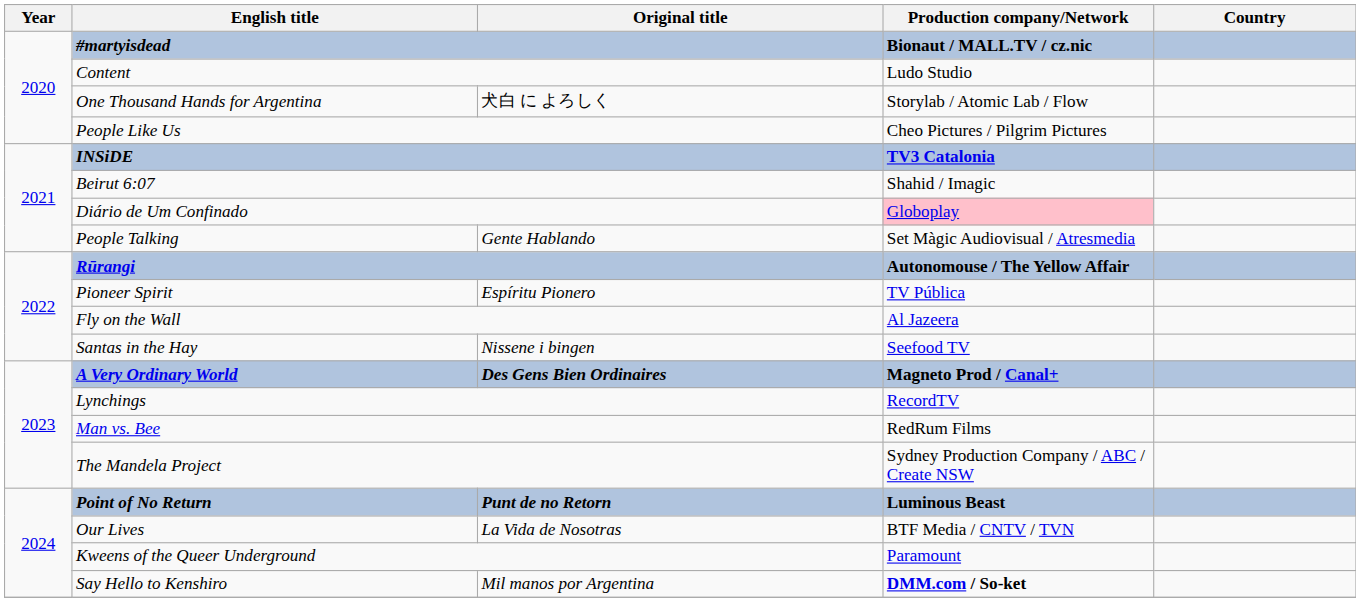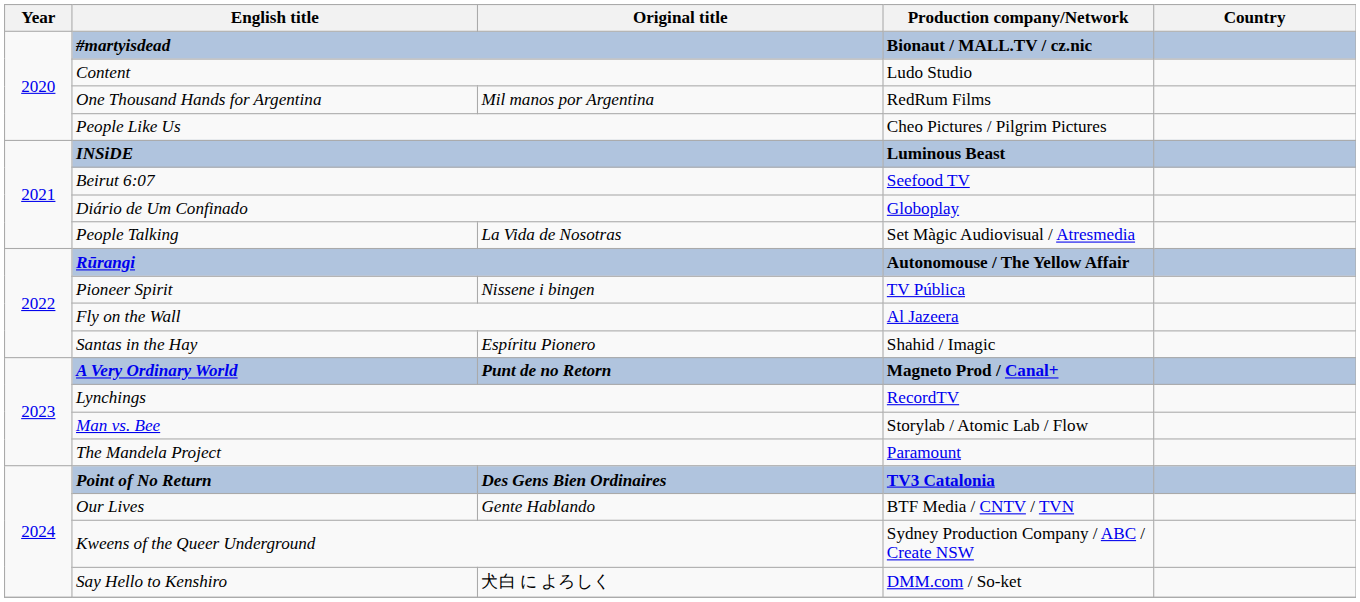One Thousand Hands for Argentina | Original title: 犬白 に よろしく -> Mil manos por Argentina
One Thousand Hands for Argentina | Production company/Network: Storylab / Atomic Lab / Flow -> RedRum Films
INSiDE | Production company/Network: TV3 Catalonia -> Luminous Beast
Beirut 6:07 | Production company/Network: Shahid / Imagic -> Seefood TV
Diário de Um Confinado | Production company/Network: pink background -> no background
People Talking | Original title: Gente Hablando -> La Vida de Nosotras
Pioneer Spirit | Original title: Espíritu Pionero -> Nissene i bingen
Santas in the Hay | Original title: Nissene i bingen -> Espíritu Pionero
Santas in the Hay | Production company/Network: Seefood TV -> Shahid / Imagic
A Very Ordinary World | Original title: Des Gens Bien Ordinaires -> Punt de no Retorn
Man vs. Bee | Production company/Network: RedRum Films -> Storylab / Atomic Lab / Flow
The Mandela Project | Production company/Network: Sydney Production Company / ABC / Create NSW -> Paramount
Point of No Return | Original title: Punt de no Retorn -> Des Gens Bien Ordinaires
Point of No Return | Production company/Network: Luminous Beast -> TV3 Catalonia
Our Lives | Original title: La Vida de Nosotras -> Gente Hablando
Kweens of the Queer Underground | Production company/Network: Paramount -> Sydney Production Company / ABC / Create NSW
Say Hello to Kenshiro | Original title: Mil manos por Argentina -> 犬白 に よろしく
Say Hello to Kenshiro | Production company/Network: bold -> normal
